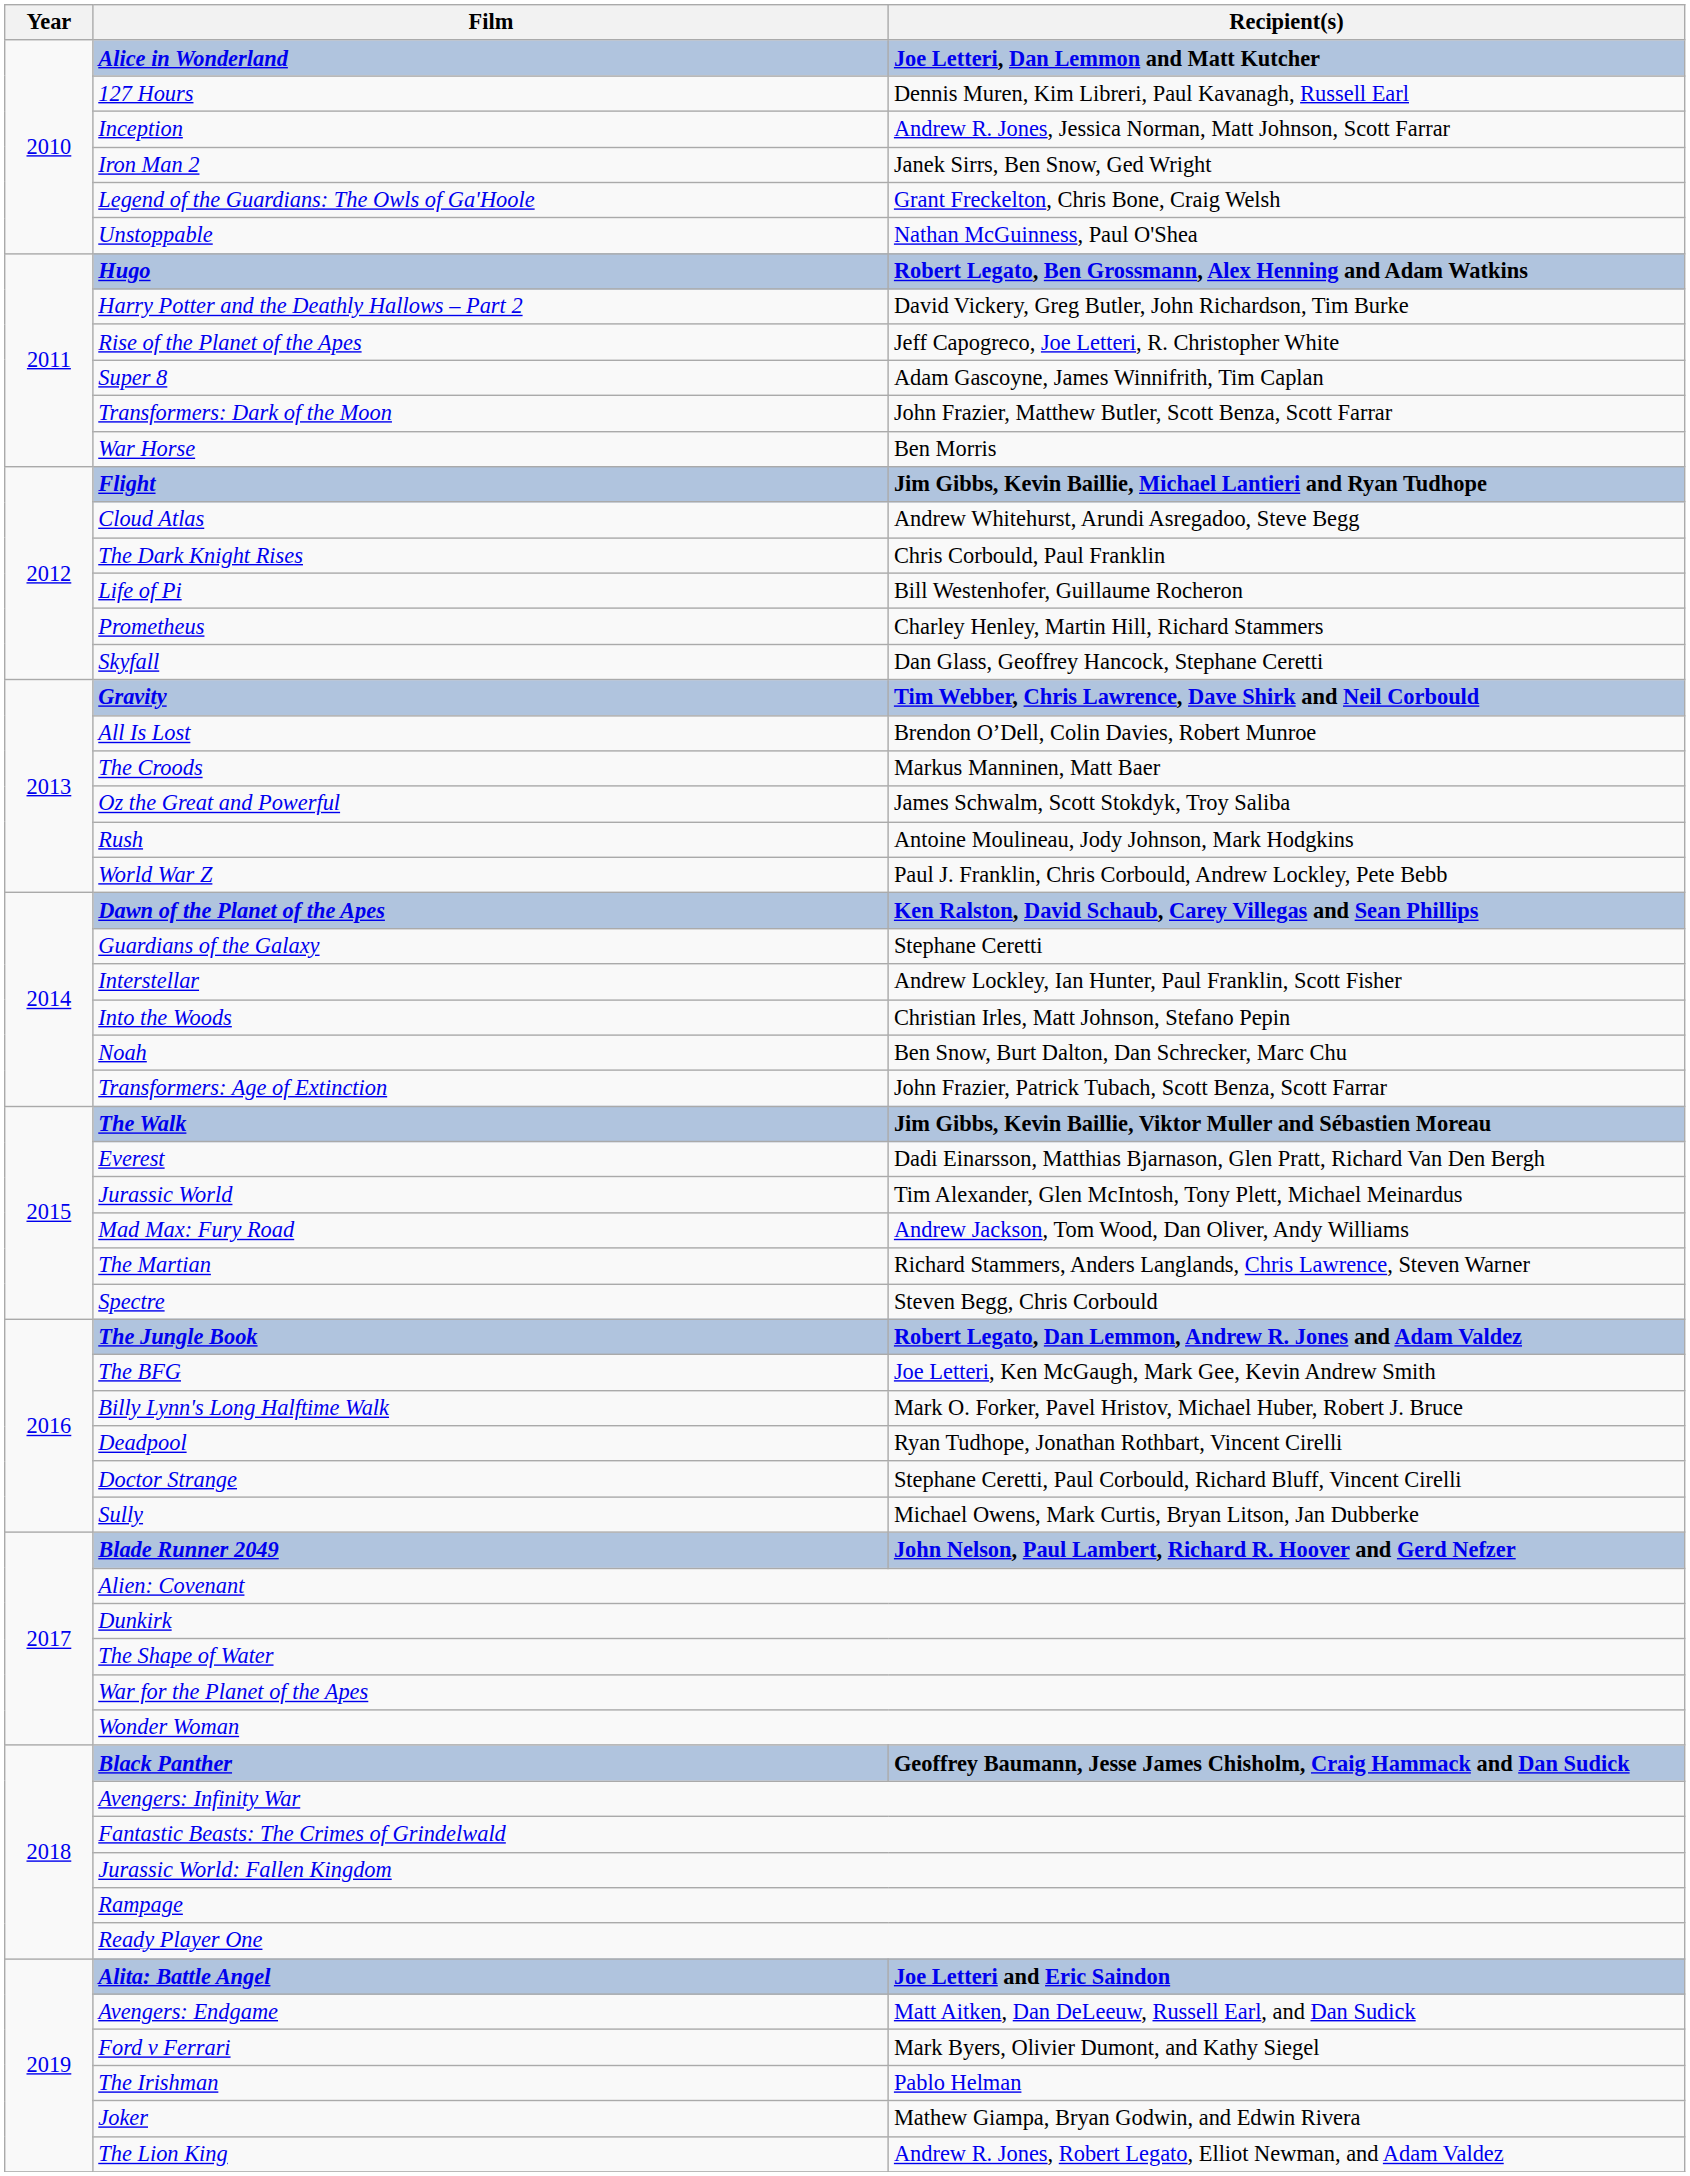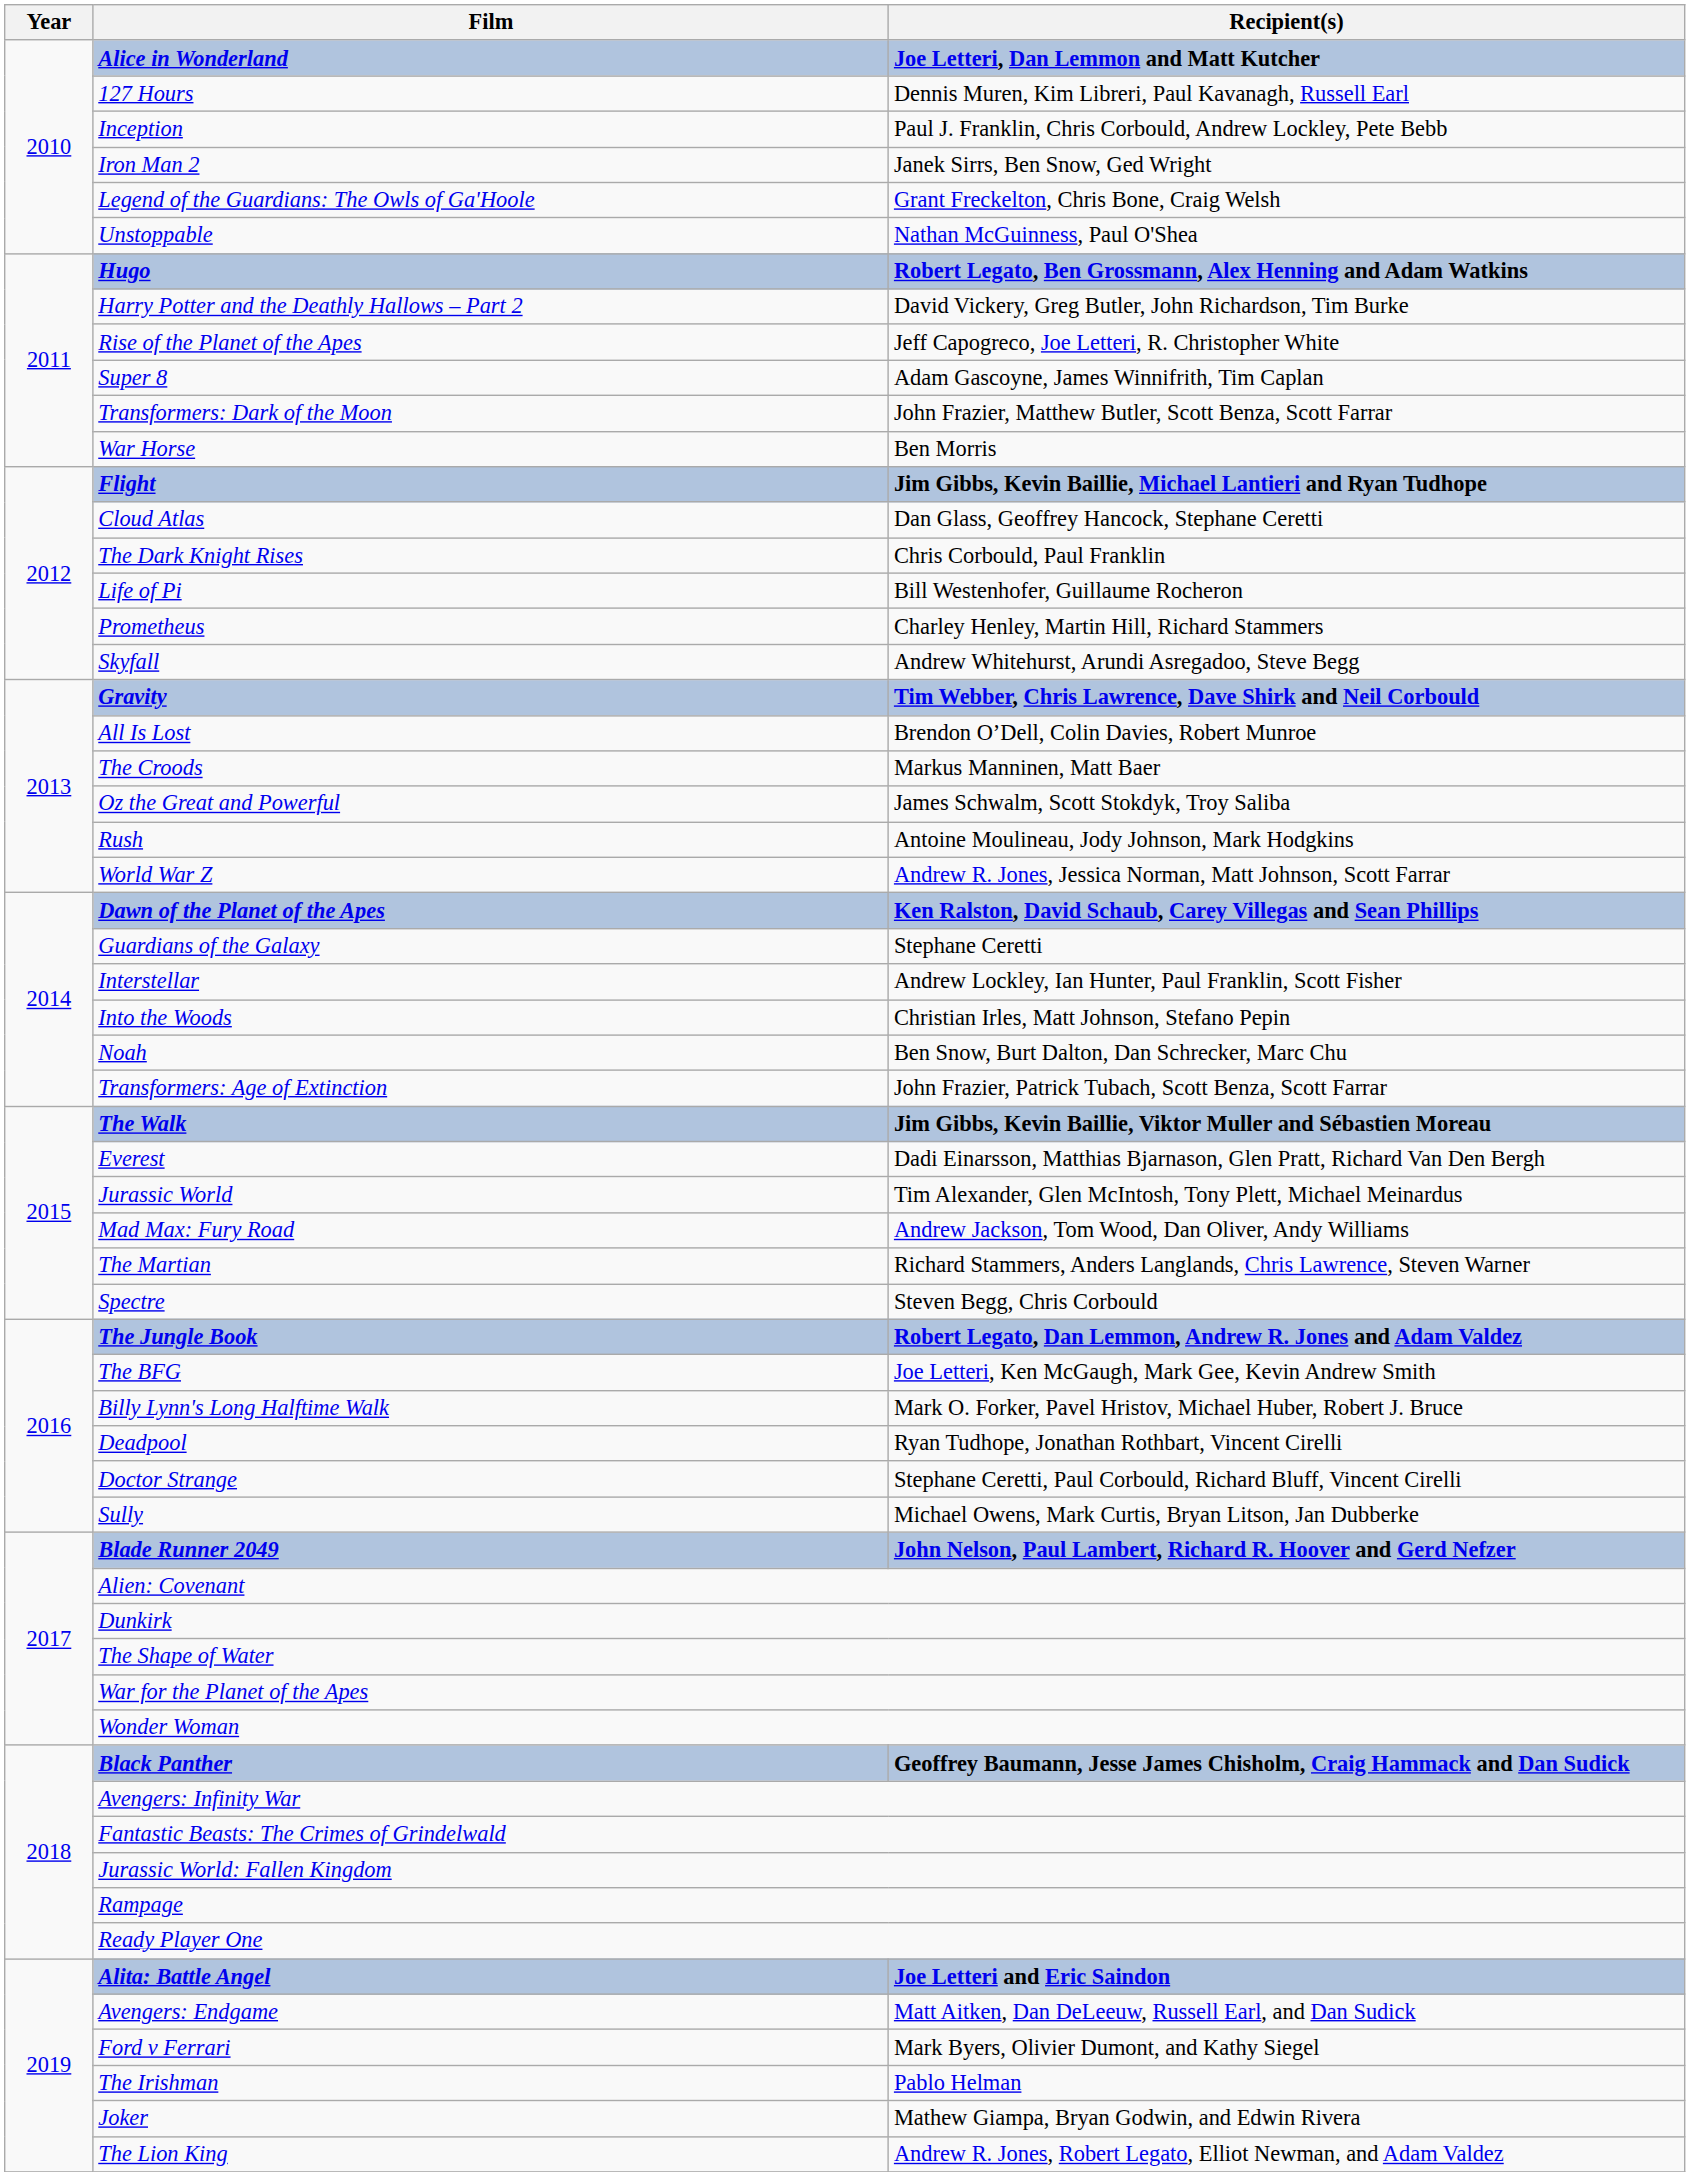Inception | Recipient(s): Andrew R. Jones, Jessica Norman, Matt Johnson, Scott Farrar -> Paul J. Franklin, Chris Corbould, Andrew Lockley, Pete Bebb
Cloud Atlas | Recipient(s): Andrew Whitehurst, Arundi Asregadoo, Steve Begg -> Dan Glass, Geoffrey Hancock, Stephane Ceretti
Skyfall | Recipient(s): Dan Glass, Geoffrey Hancock, Stephane Ceretti -> Andrew Whitehurst, Arundi Asregadoo, Steve Begg
World War Z | Recipient(s): Paul J. Franklin, Chris Corbould, Andrew Lockley, Pete Bebb -> Andrew R. Jones, Jessica Norman, Matt Johnson, Scott Farrar
